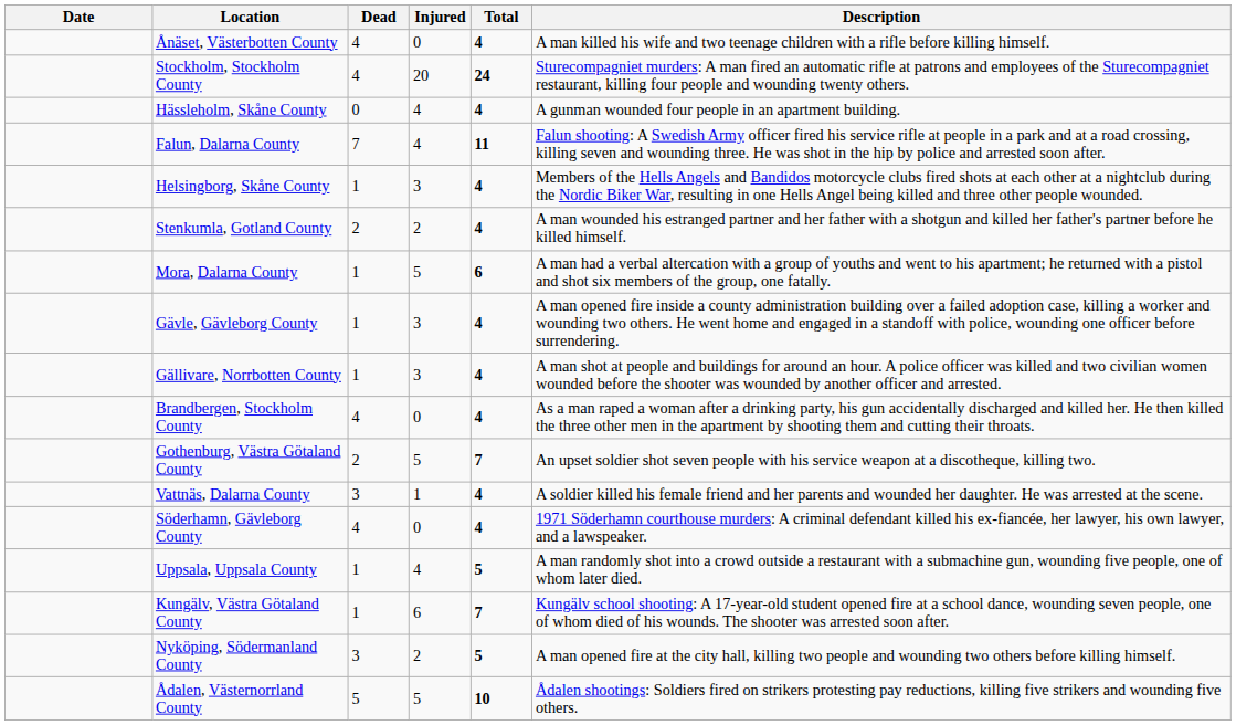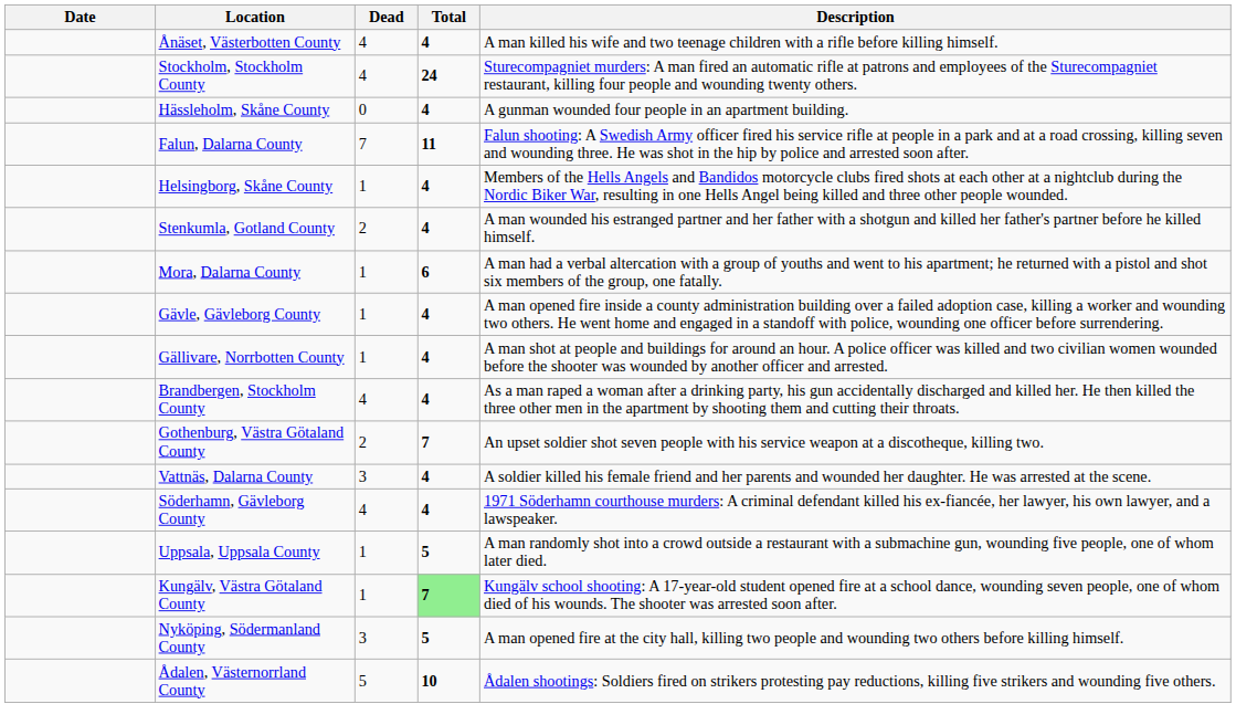- column: Injured | 0 | 20 | 4 | 4 | 3 | 2 | 5 | 3 | 3 | 0 | 5 | 1 | 0 | 4 | 6 | 2 | 5
Kungälv, Västra Götaland County | Total: no background -> lightgreen background
